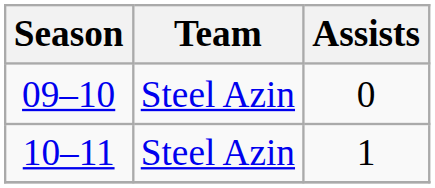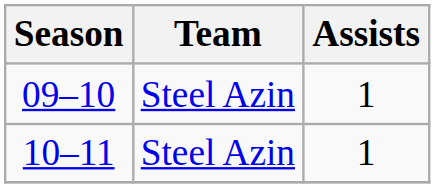09–10 | Assists: 0 -> 1
